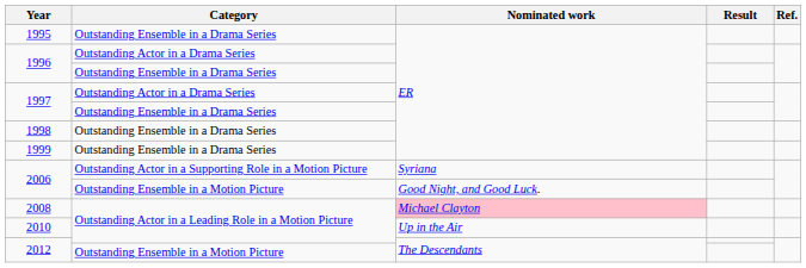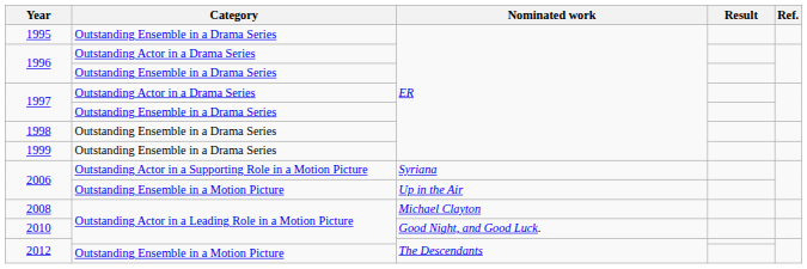2006 / Outstanding Ensemble in a Motion Picture | Nominated work: Good Night, and Good Luck. -> Up in the Air
2008 | Nominated work: pink background -> no background
2010 | Nominated work: Up in the Air -> Good Night, and Good Luck.
